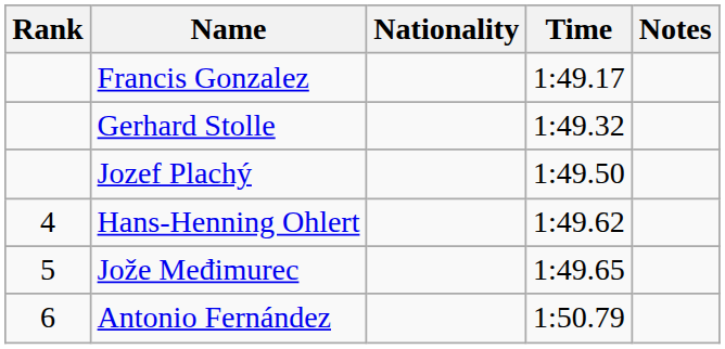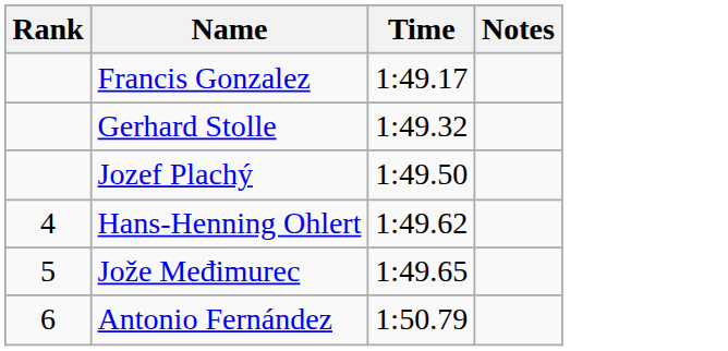- column: Nationality
